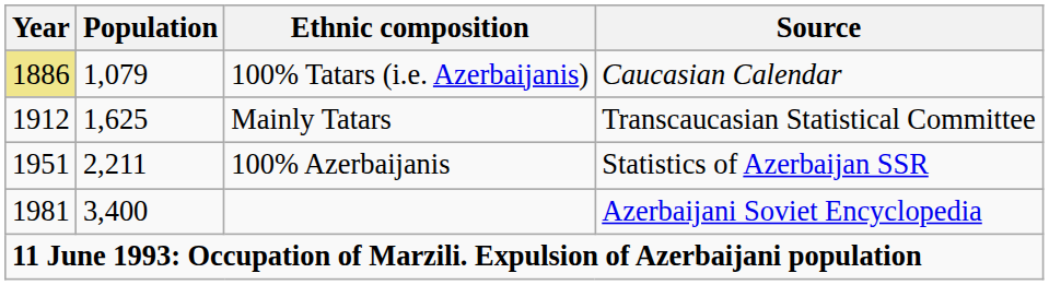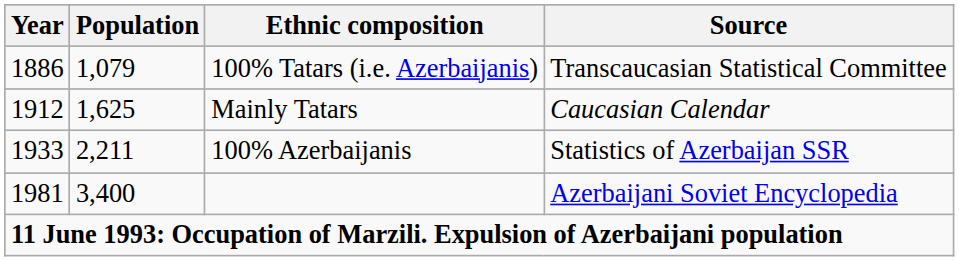100% Tatars (i.e. Azerbaijanis) | Year: khaki background -> no background
100% Tatars (i.e. Azerbaijanis) | Source: Caucasian Calendar -> Transcaucasian Statistical Committee
Mainly Tatars | Source: Transcaucasian Statistical Committee -> Caucasian Calendar
100% Azerbaijanis | Year: 1951 -> 1933
